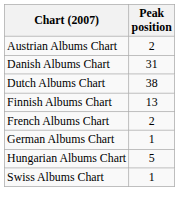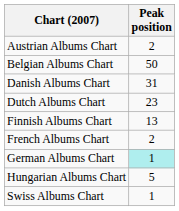+ row: Belgian Albums Chart | 50
Dutch Albums Chart | Peak position: 38 -> 23
German Albums Chart | Peak position: no background -> paleturquoise background
